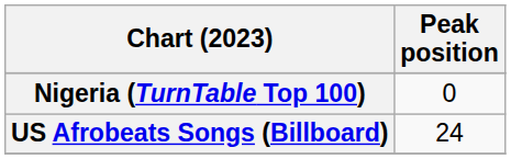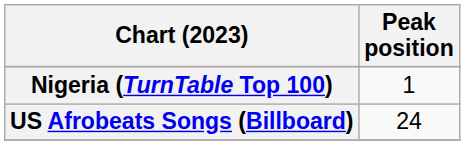Nigeria (TurnTable Top 100) | Peak position: 0 -> 1
